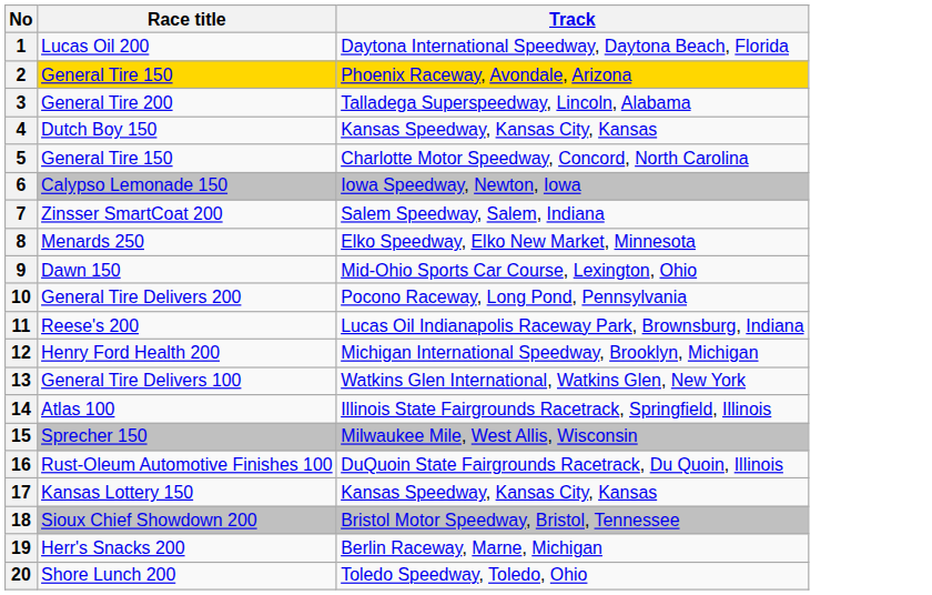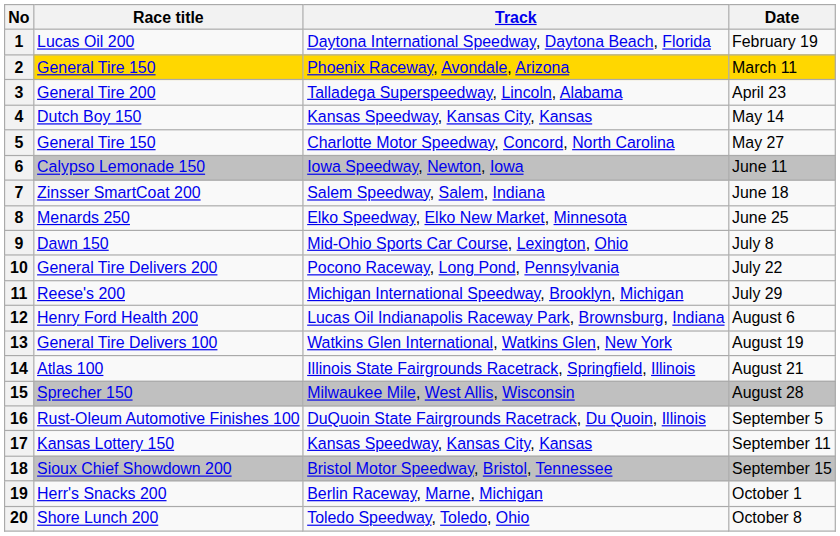+ column: Date | February 19 | March 11 | April 23 | May 14 | May 27 | June 11 | June 18 | June 25 | July 8 | July 22 | July 29 | August 6 | August 19 | August 21 | August 28 | September 5 | September 11 | September 15 | October 1 | October 8
11 | Track: Lucas Oil Indianapolis Raceway Park, Brownsburg, Indiana -> Michigan International Speedway, Brooklyn, Michigan
12 | Track: Michigan International Speedway, Brooklyn, Michigan -> Lucas Oil Indianapolis Raceway Park, Brownsburg, Indiana
